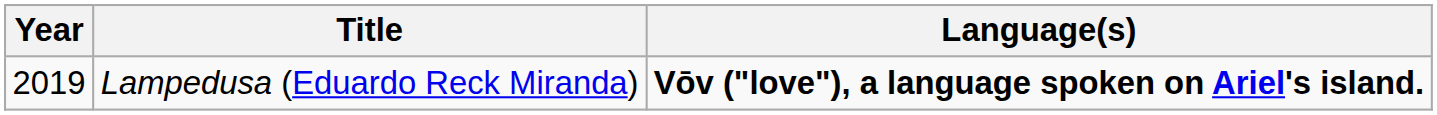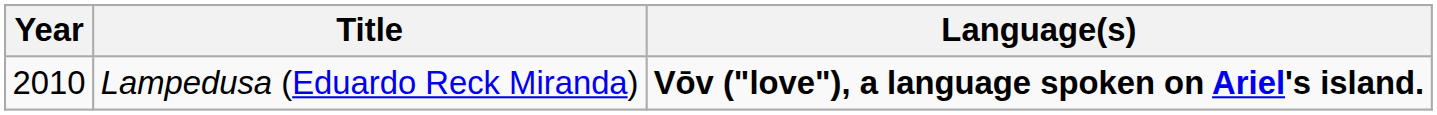Lampedusa (Eduardo Reck Miranda) | Year: 2019 -> 2010
